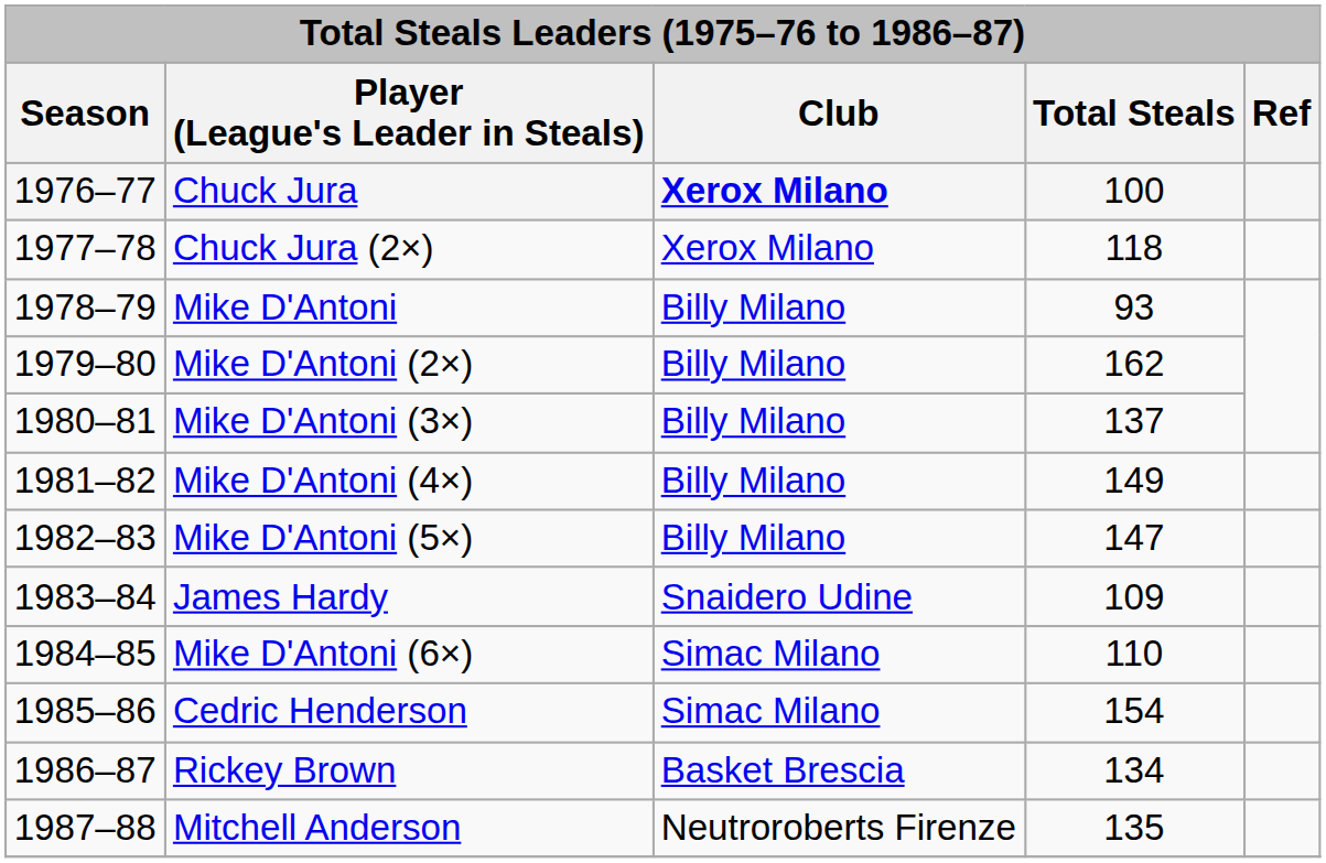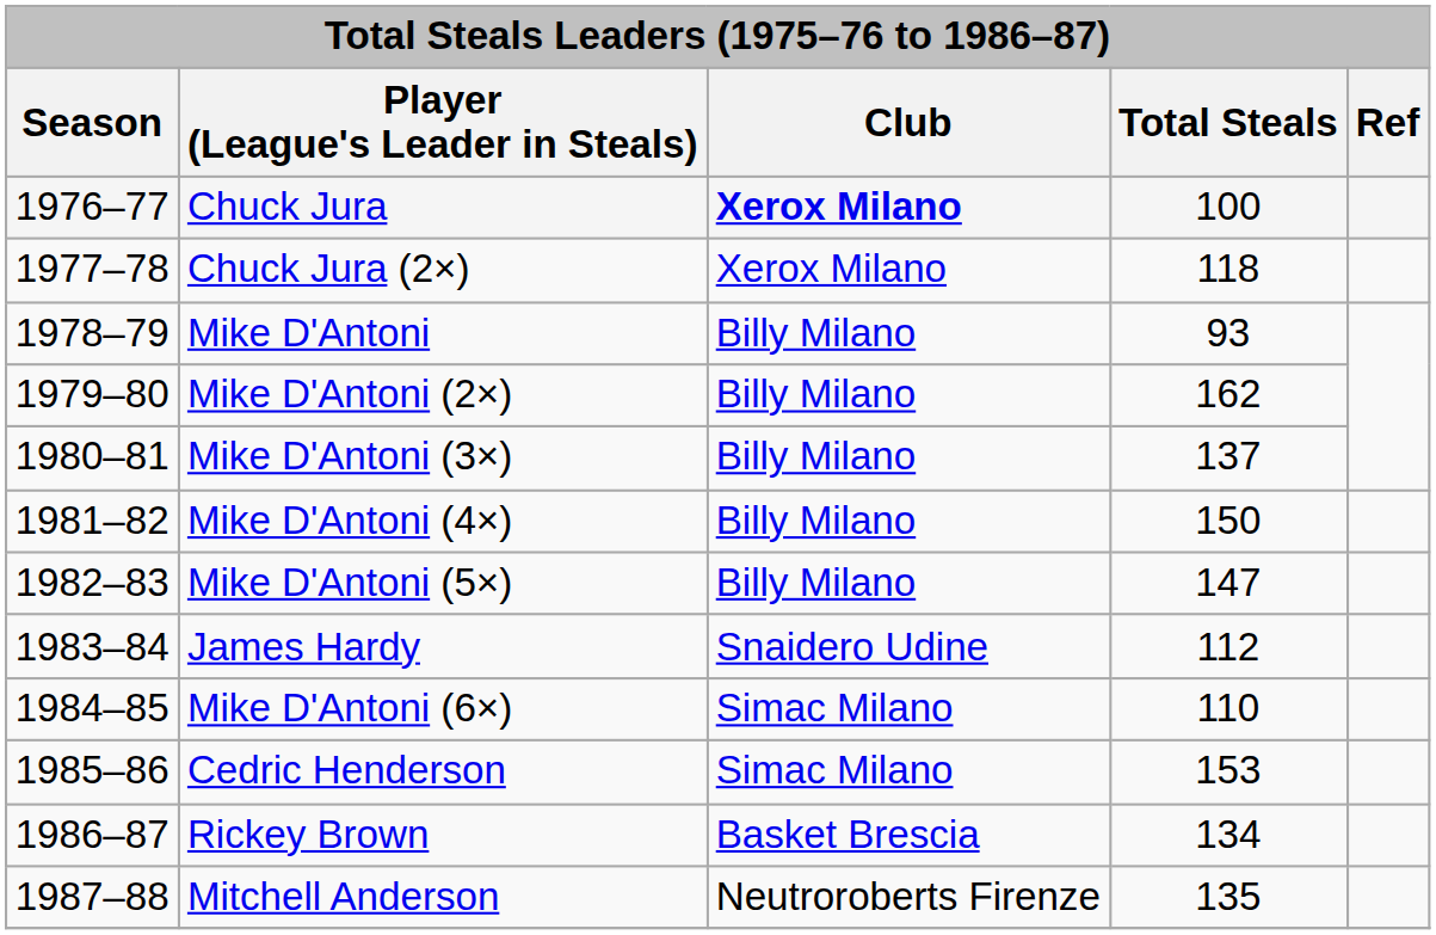Mike D'Antoni (4×) | Total Steals: 149 -> 150
James Hardy | Total Steals: 109 -> 112
Cedric Henderson | Total Steals: 154 -> 153
